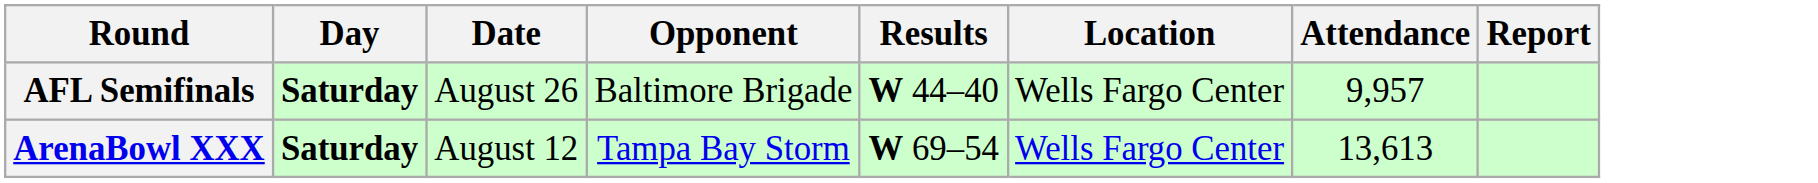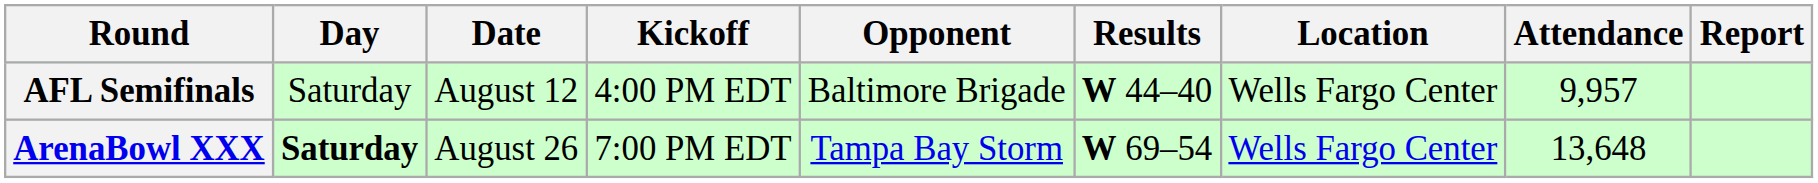+ column: Kickoff | 4:00 PM EDT | 7:00 PM EDT
AFL Semifinals | Day: bold -> normal
AFL Semifinals | Date: August 26 -> August 12
ArenaBowl XXX | Date: August 12 -> August 26
ArenaBowl XXX | Attendance: 13,613 -> 13,648
